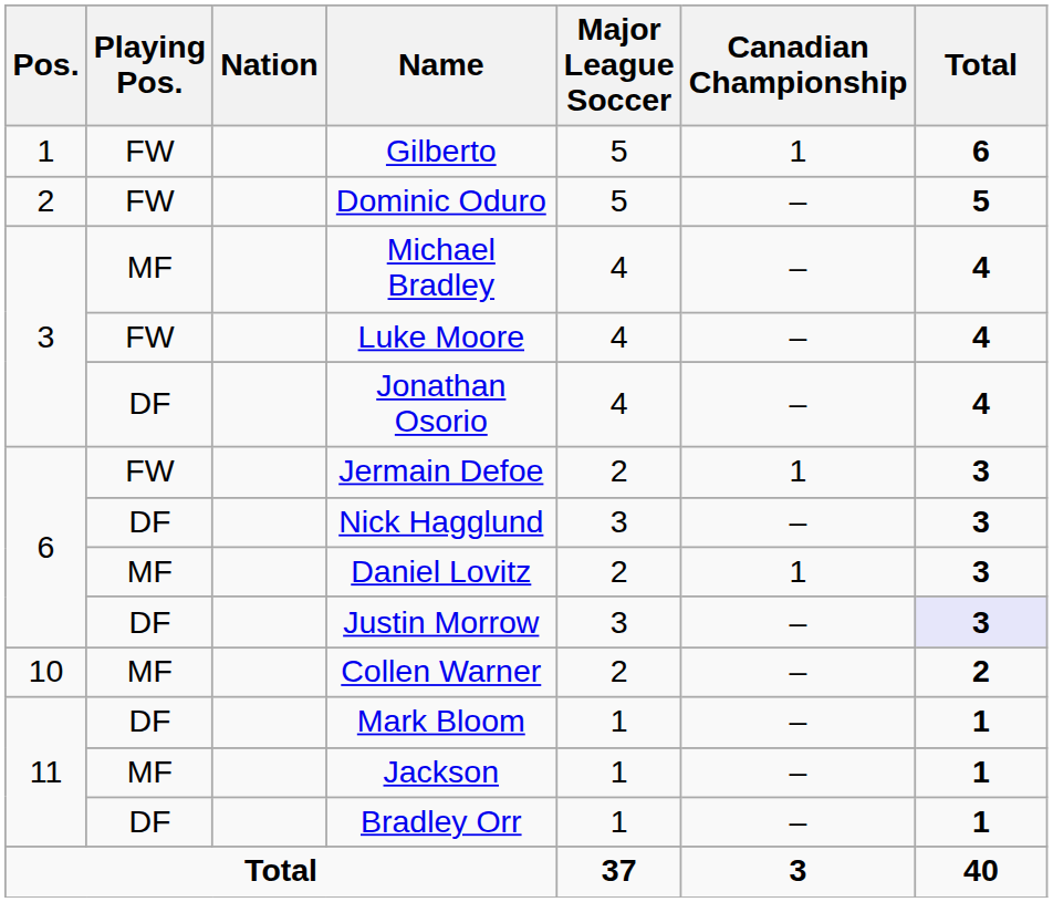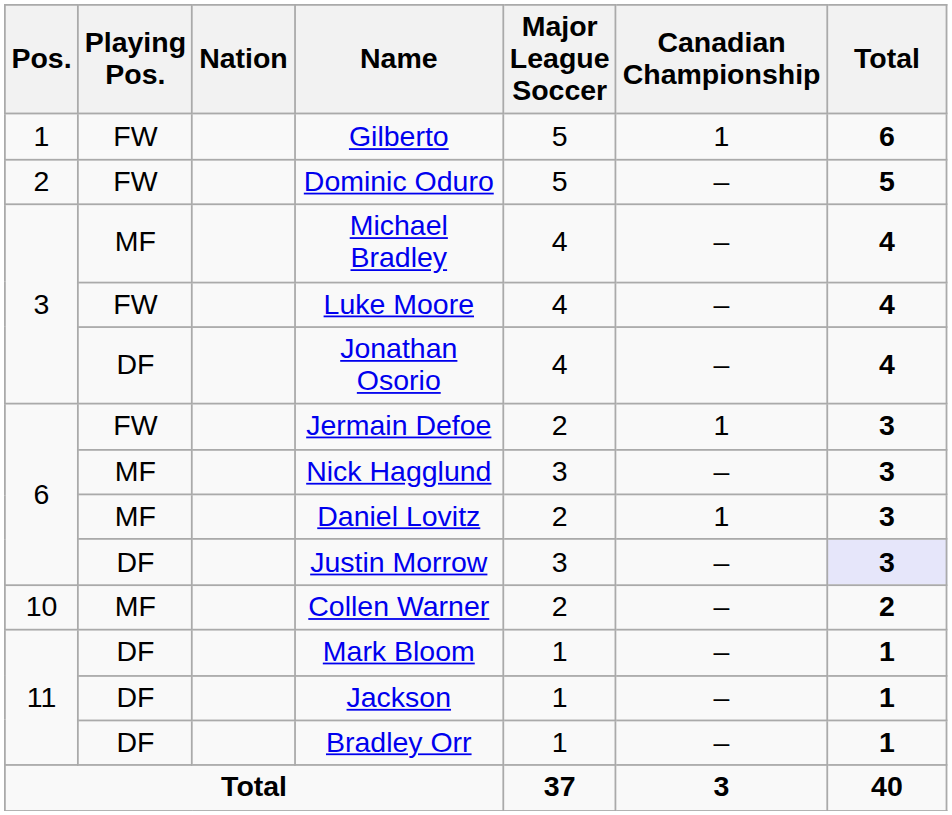Nick Hagglund | Playing Pos.: DF -> MF
Jackson | Playing Pos.: MF -> DF
